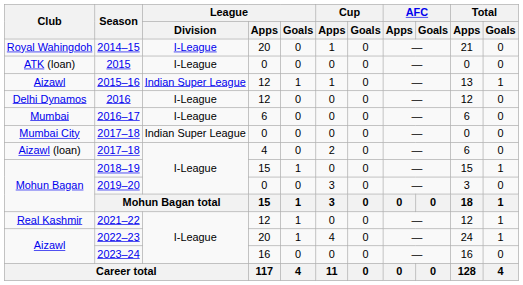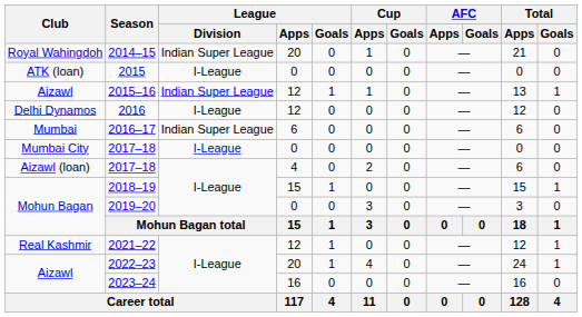2014–15 | League / Division: I-League -> Indian Super League
2016–17 | League / Division: I-League -> Indian Super League
Mumbai City / 2017–18 | League / Division: Indian Super League -> I-League
